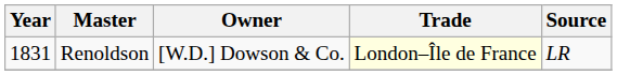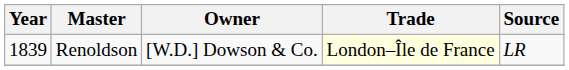Renoldson | Year: 1831 -> 1839
